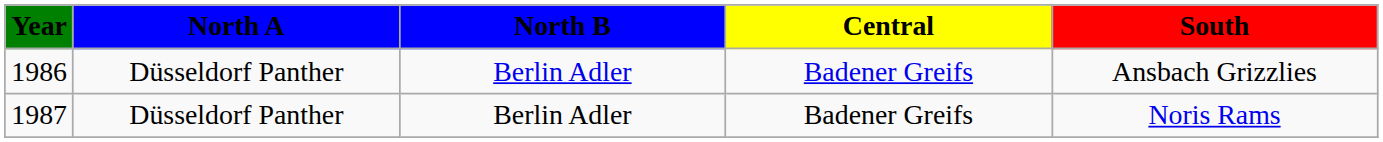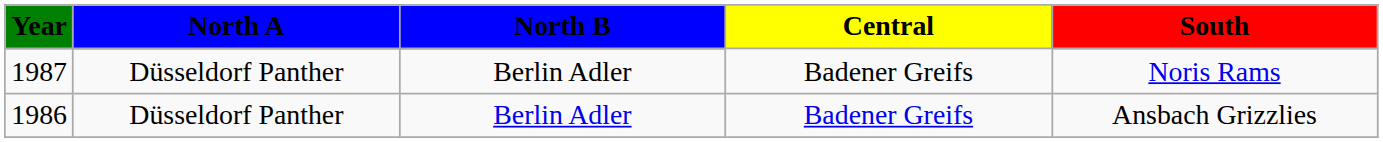rows swapped: 1986 <-> 1987
